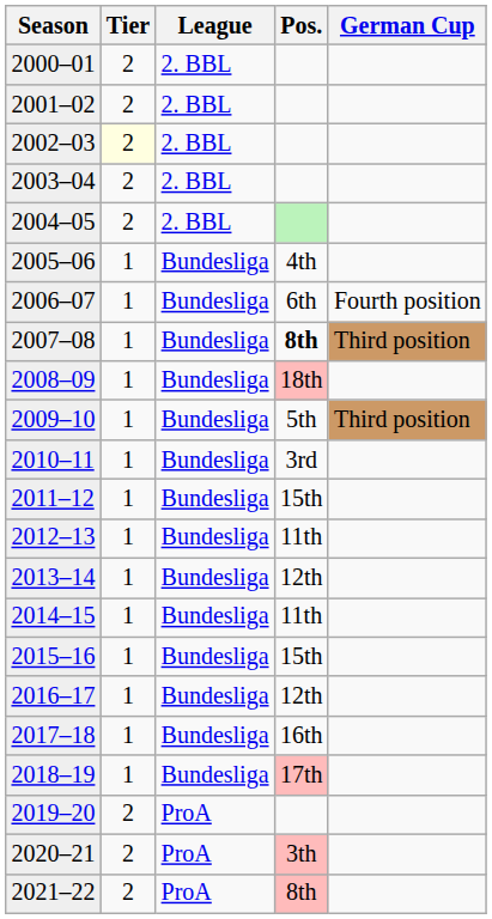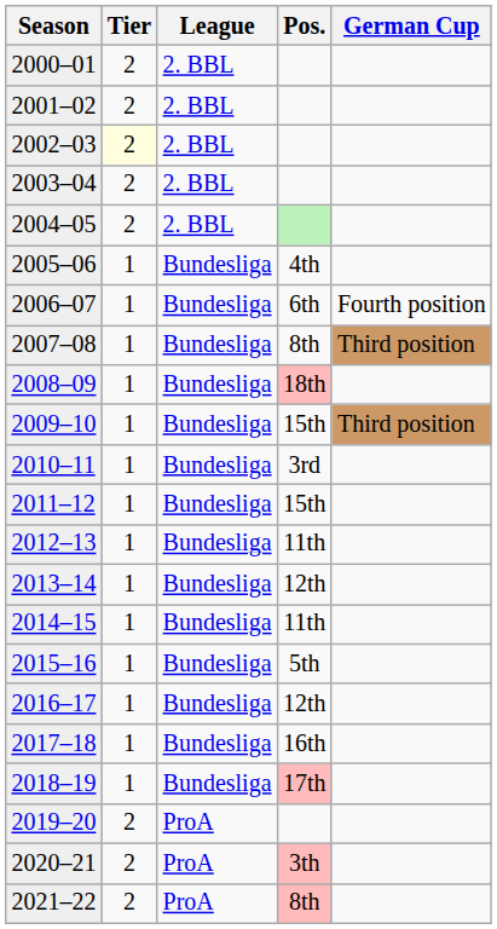2007–08 | Pos.: bold -> normal
2009–10 | Pos.: 5th -> 15th
2015–16 | Pos.: 15th -> 5th
